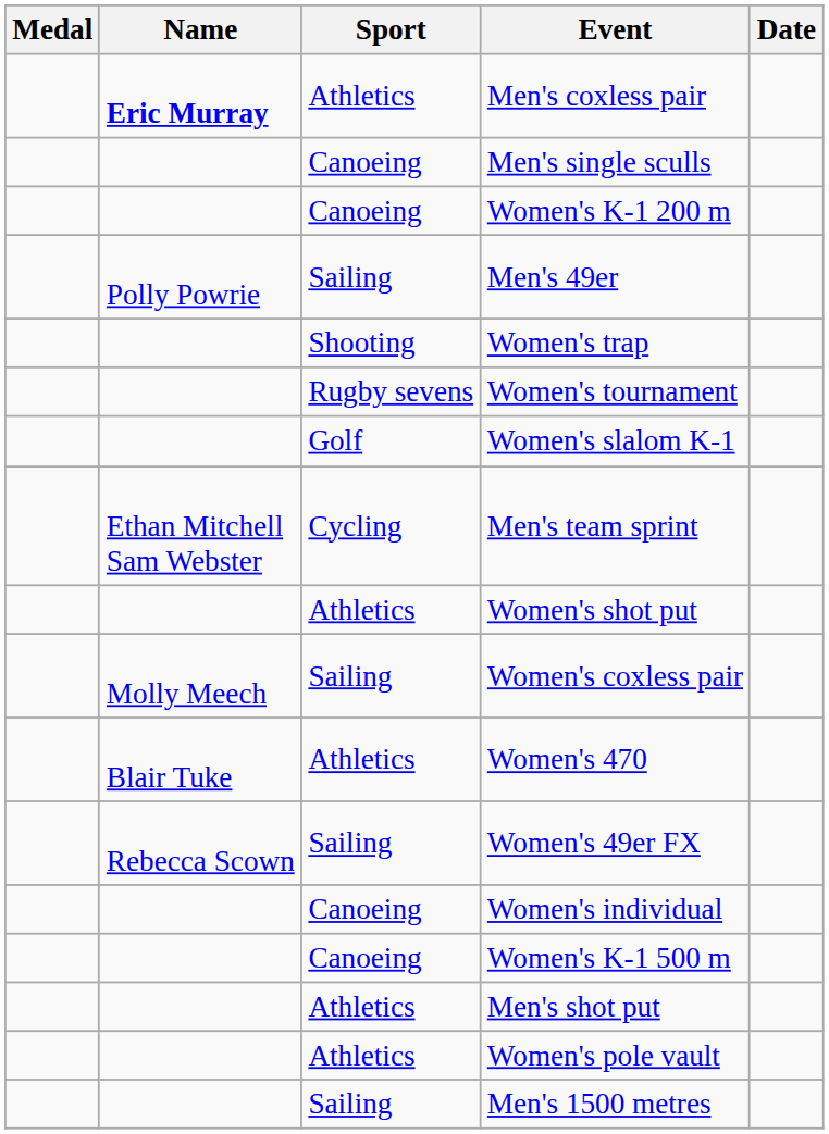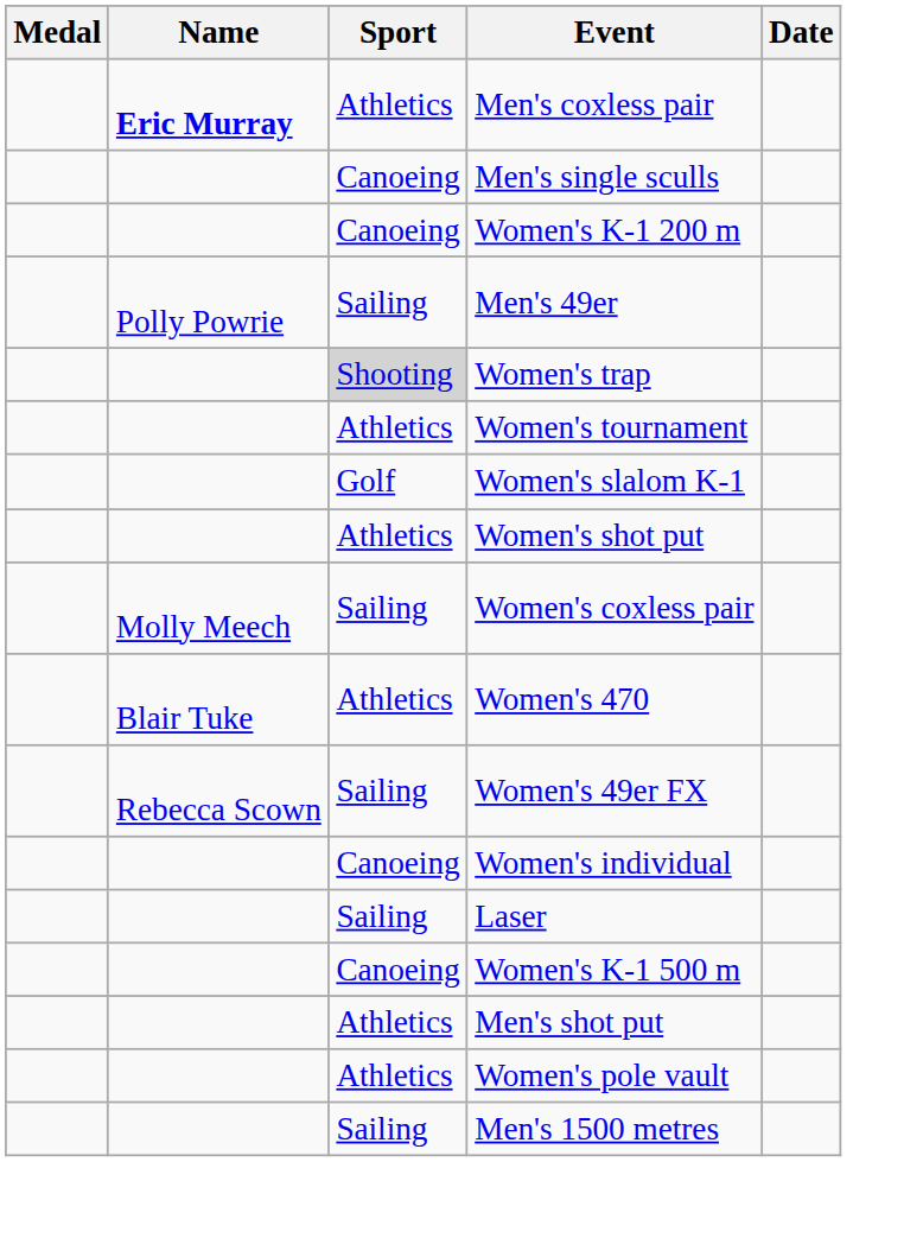Women's trap | Sport: no background -> lightgrey background
Women's tournament | Sport: Rugby sevens -> Athletics
- row: Ethan Mitchell Sam Webster | Cycling | Men's team sprint
+ row: Sailing | Laser
